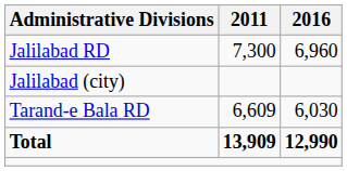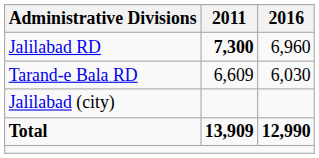Jalilabad RD | 2011: normal -> bold
rows swapped: Tarand-e Bala RD <-> Jalilabad (city)
